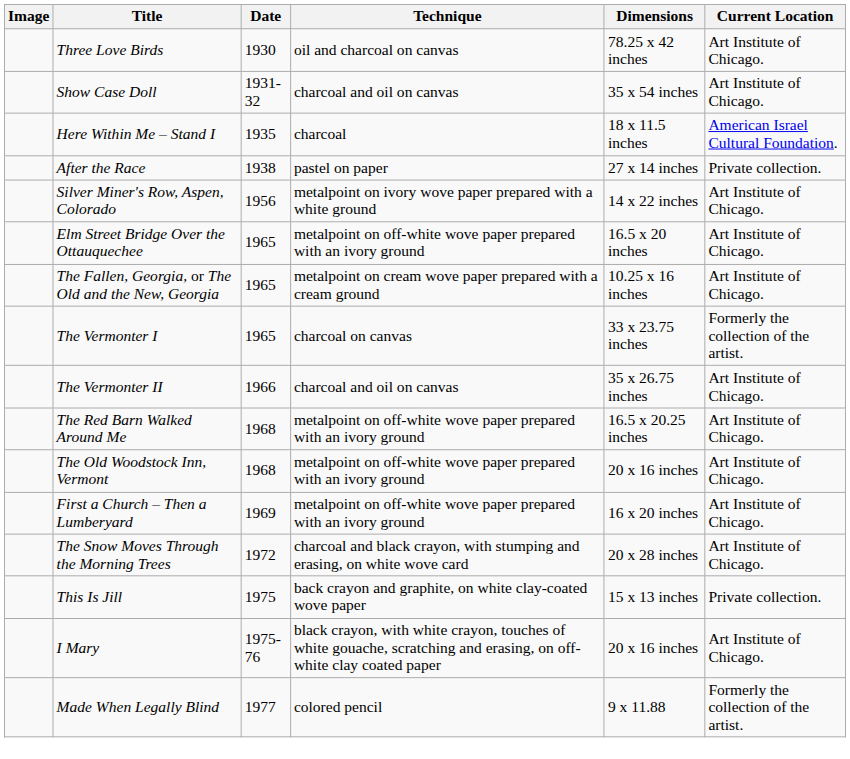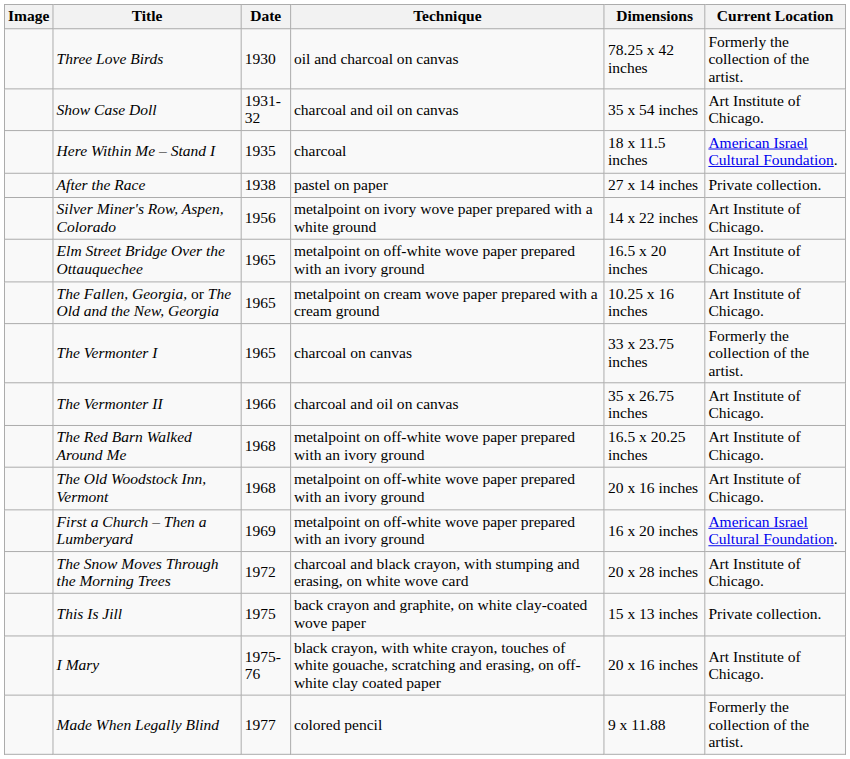Three Love Birds | Current Location: Art Institute of Chicago. -> Formerly the collection of the artist.
First a Church – Then a Lumberyard | Current Location: Art Institute of Chicago. -> American Israel Cultural Foundation.
